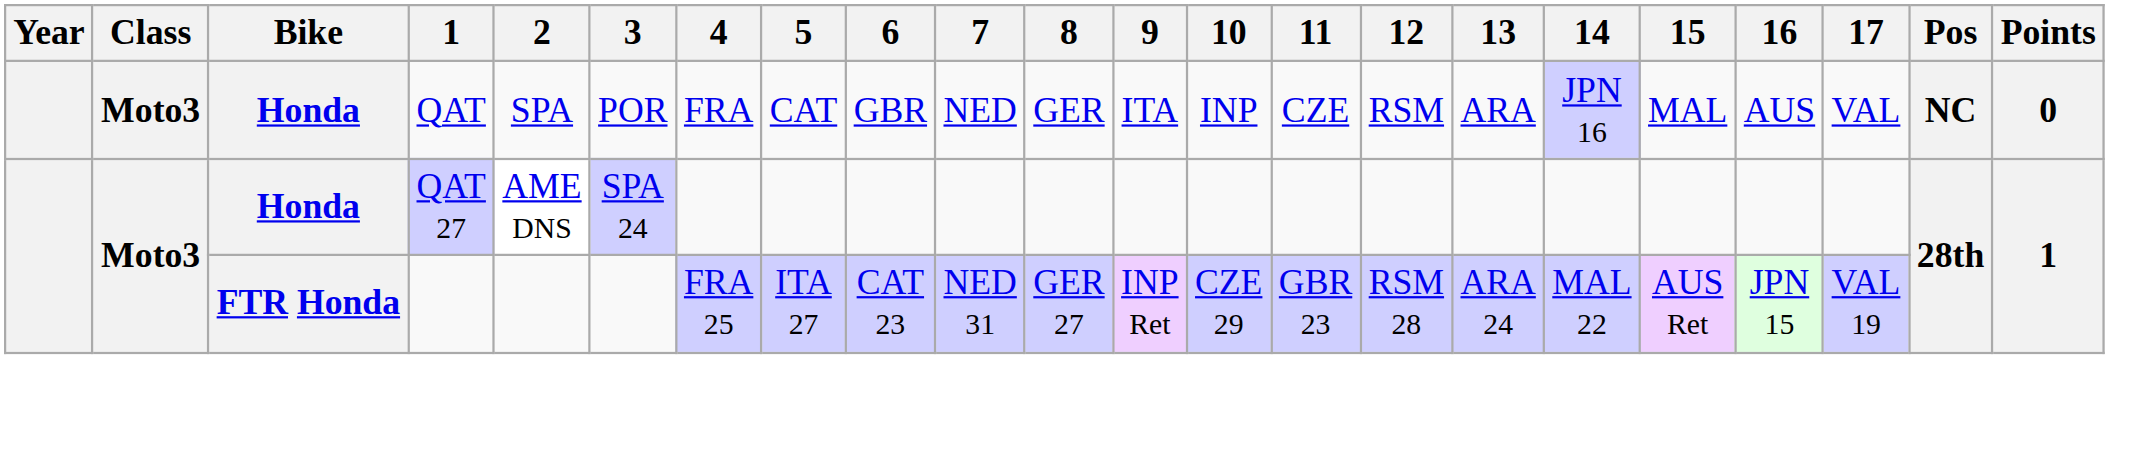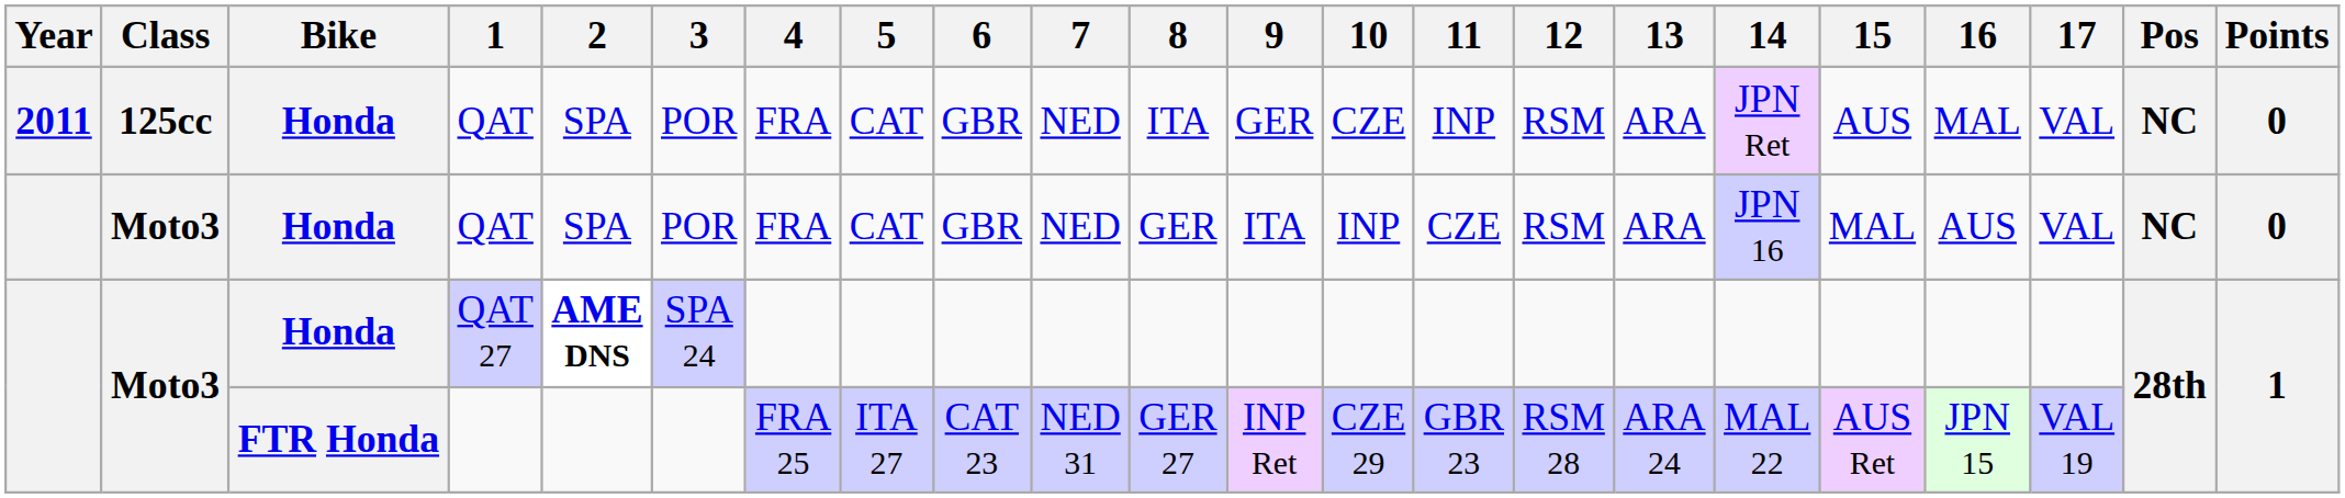+ row: 2011 | 125cc | Honda | QAT | SPA | POR | FRA | CAT | GBR | NED | ITA | GER | CZE | INP | RSM | ARA | JPN Ret | AUS | MAL | VAL | NC | 0
QAT 27 | 2: normal -> bold
